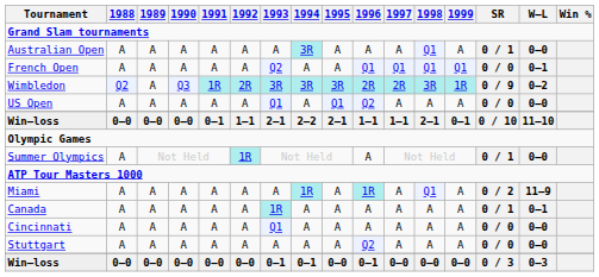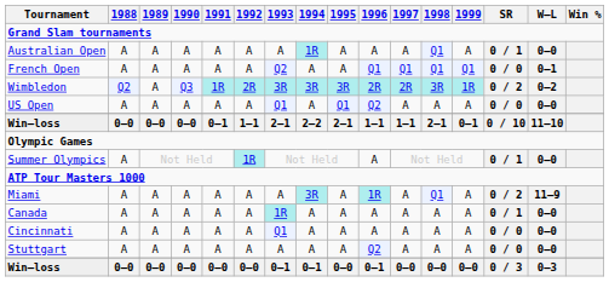Australian Open | 1994: 3R -> 1R
Wimbledon | SR: 0 / 9 -> 0 / 2
Miami | 1994: 1R -> 3R
Canada | W–L: 0–1 -> 0–0
